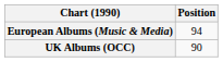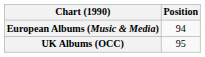UK Albums (OCC) | Position: 90 -> 95
